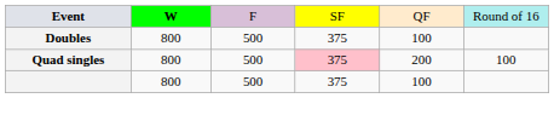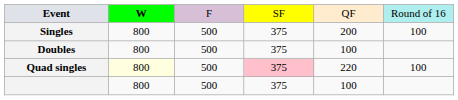+ row: Singles | 800 | 500 | 375 | 200 | 100
Quad singles | column 2: no background -> lightyellow background
Quad singles | column 5: 200 -> 220
